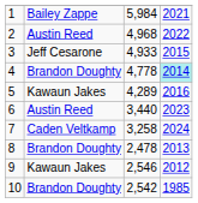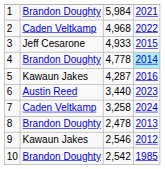1 | column 2: Bailey Zappe -> Brandon Doughty
2 | column 2: Austin Reed -> Caden Veltkamp
5 | column 3: 4,289 -> 4,287
